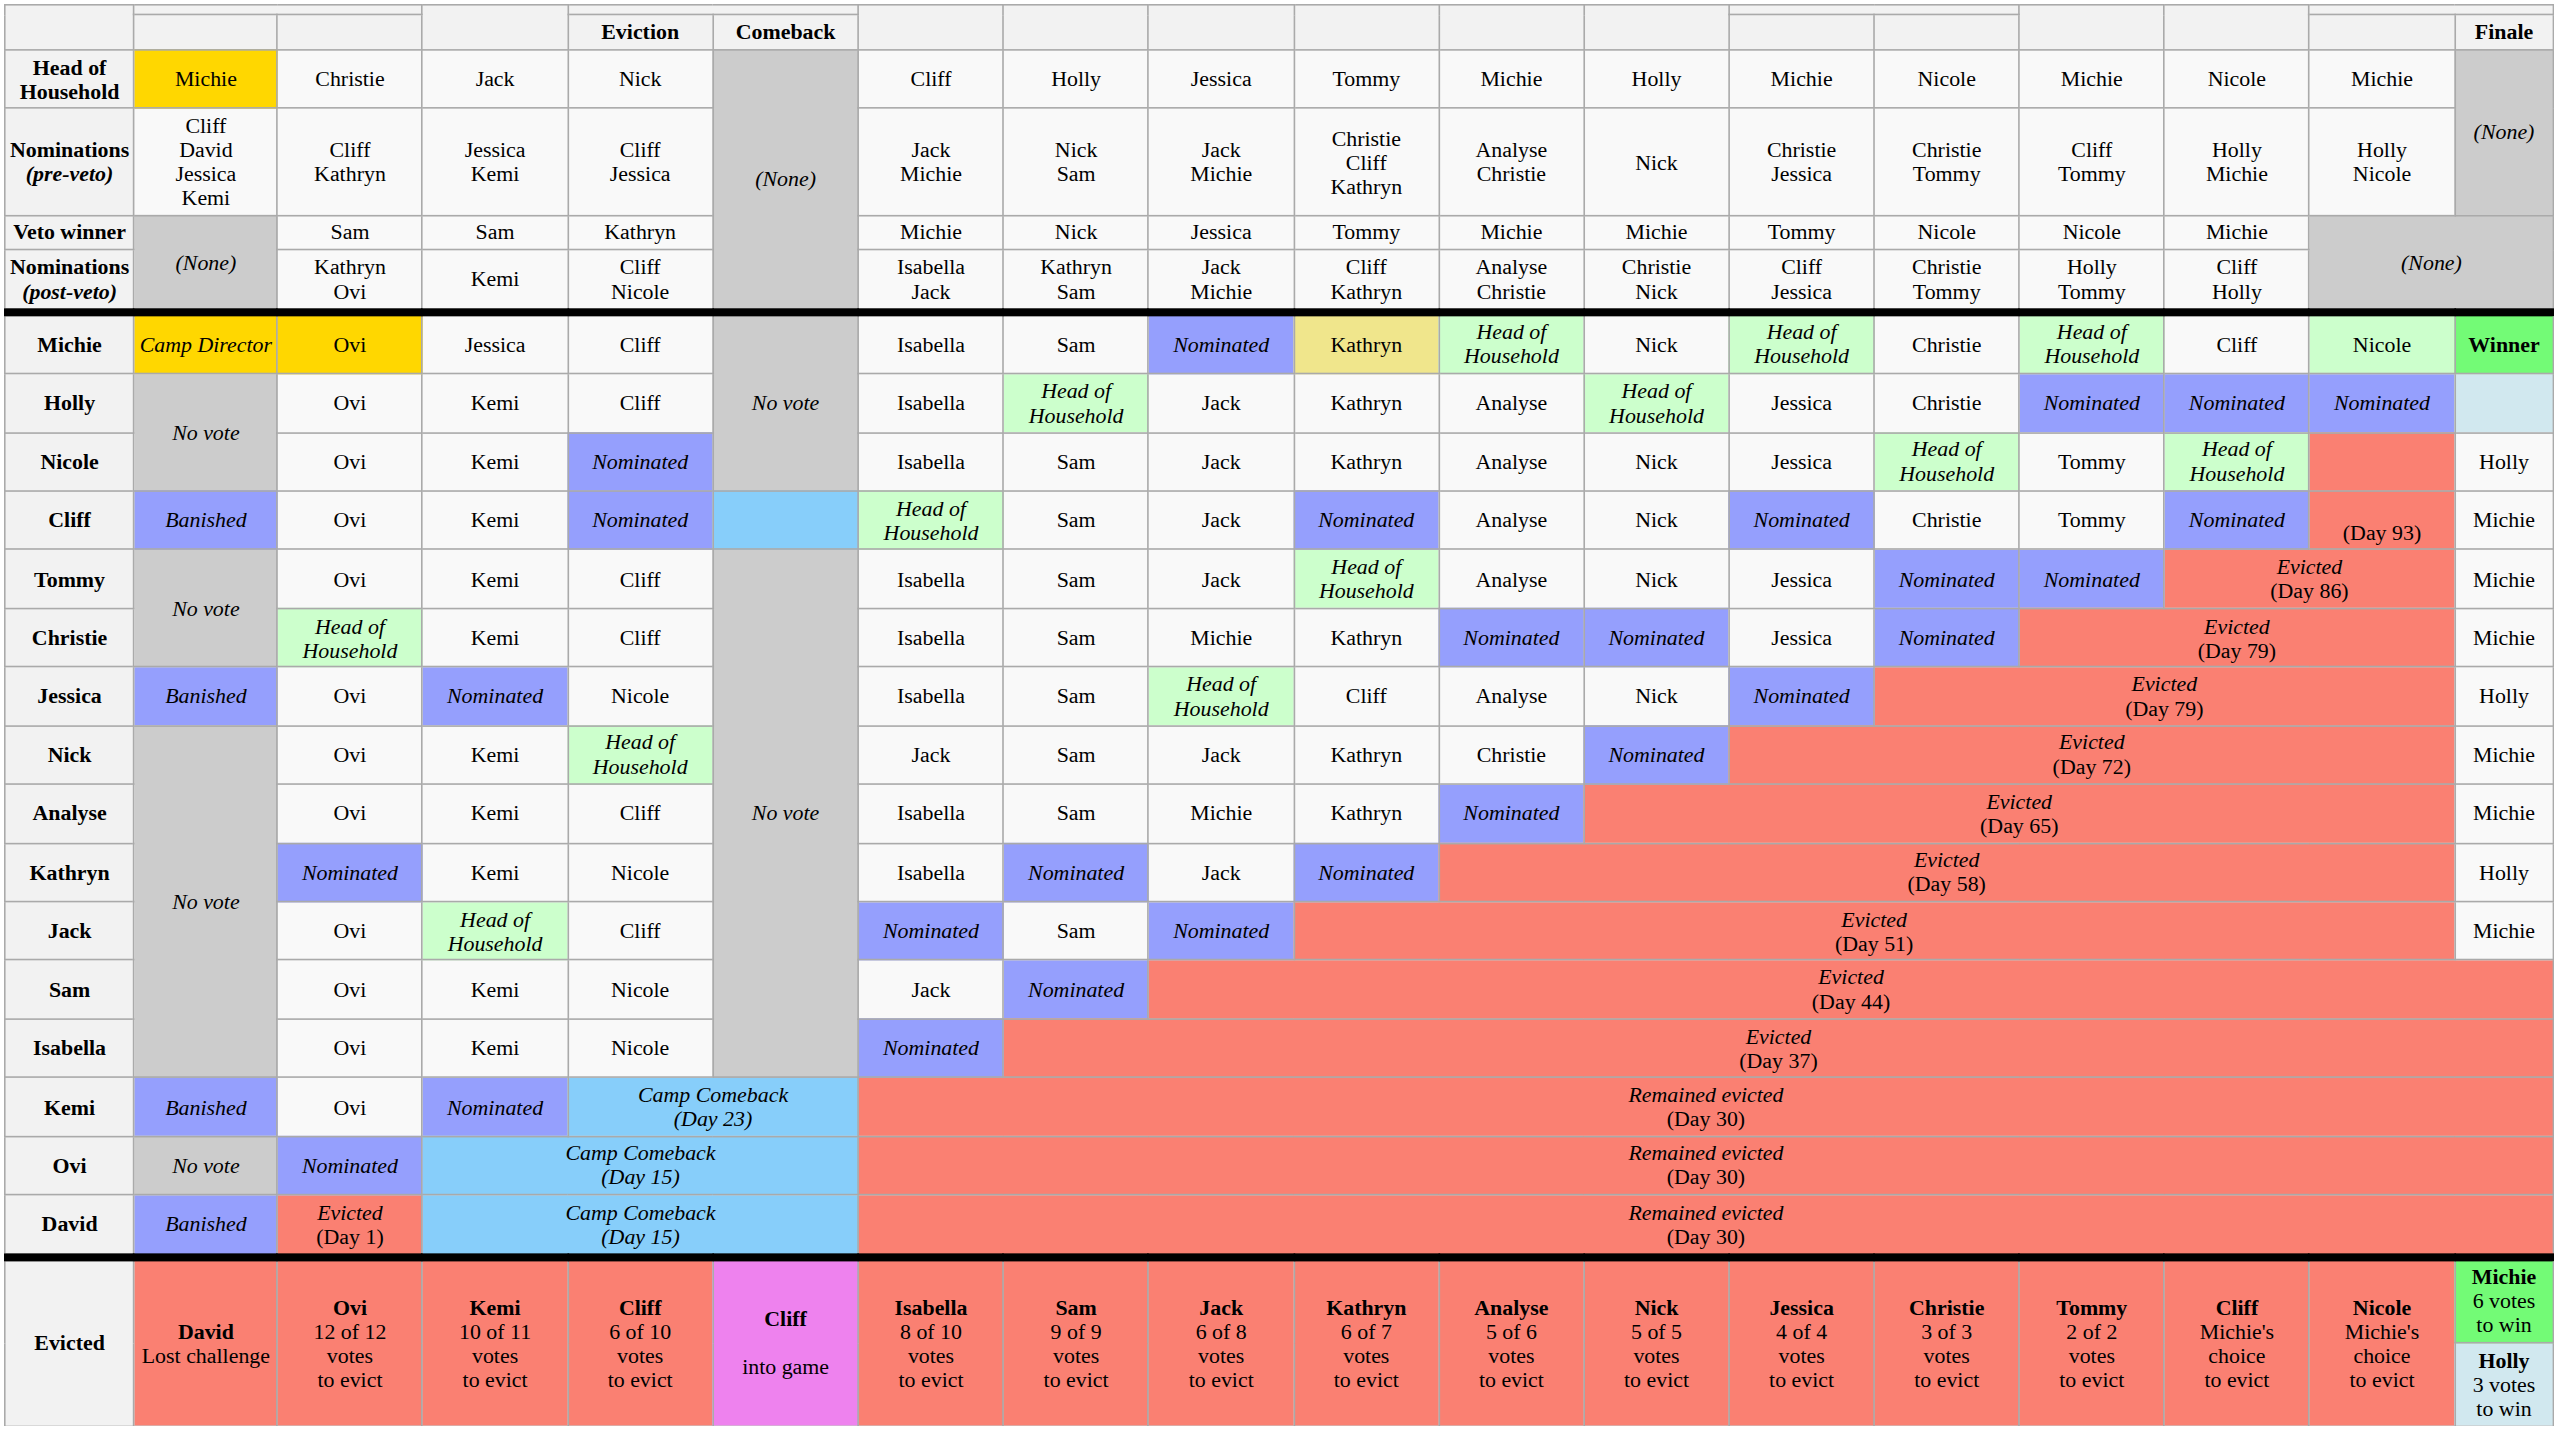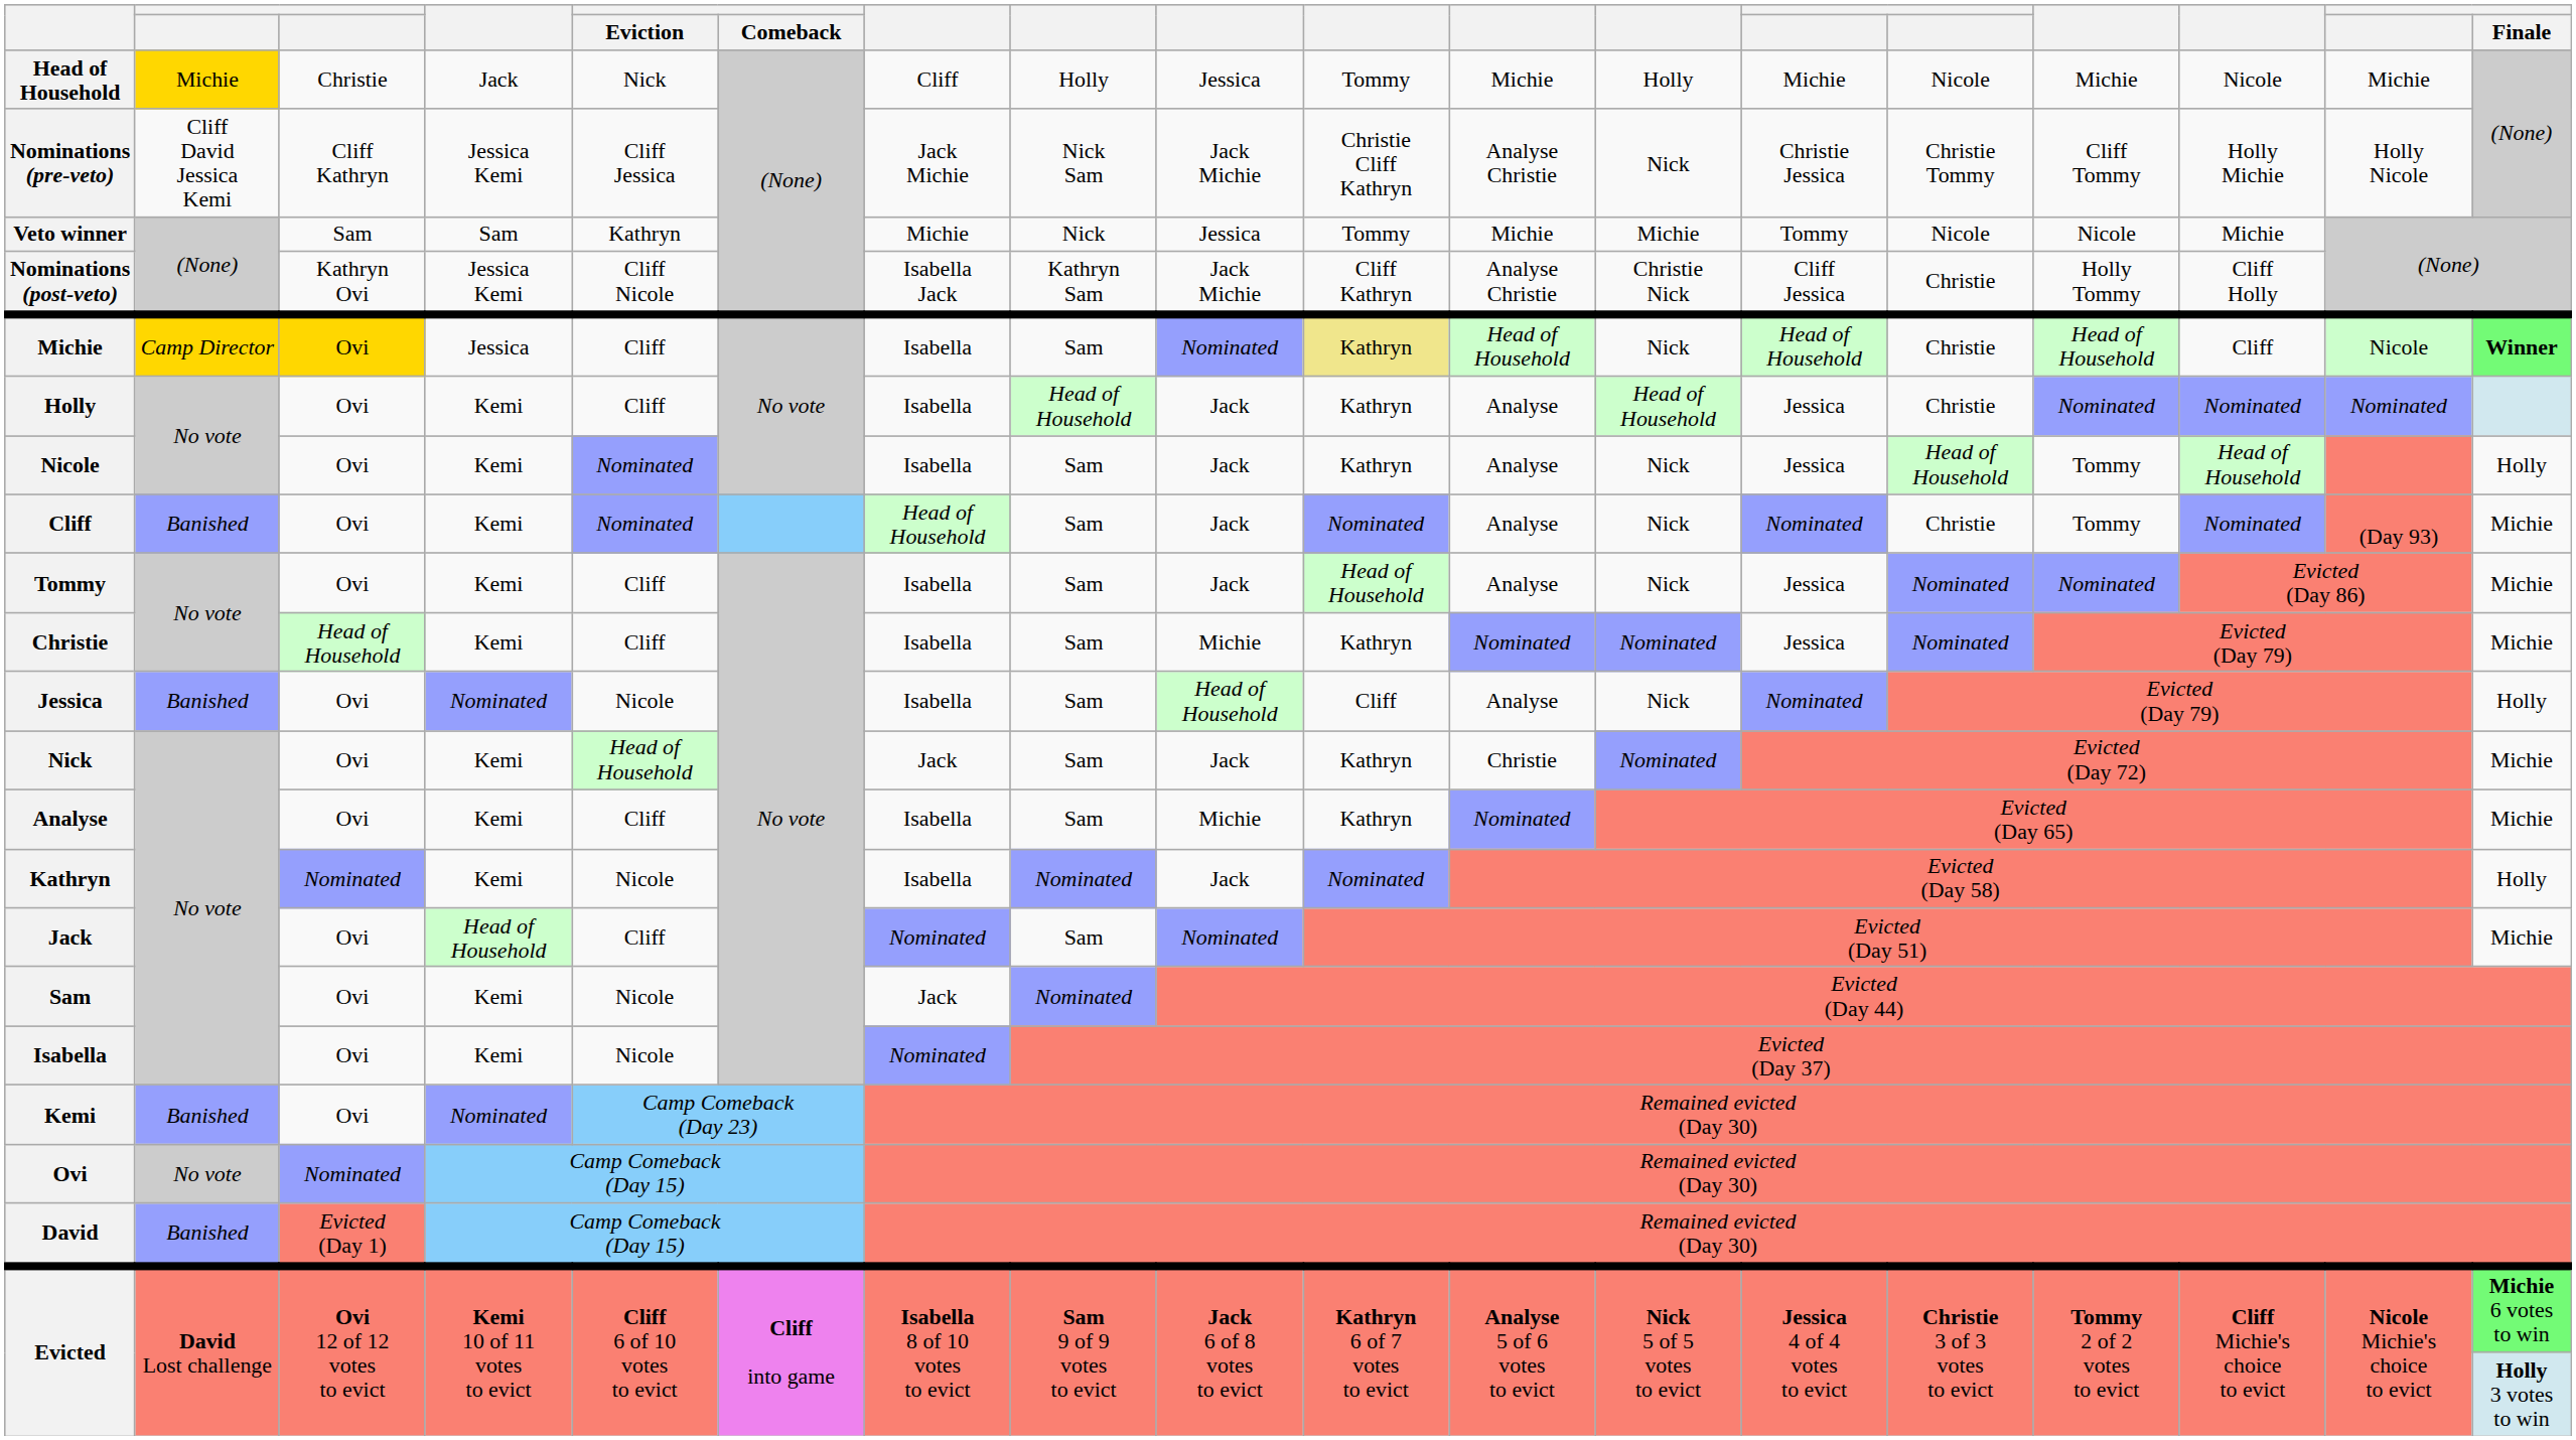Nominations (post-veto) | column 4: Kemi -> Jessica Kemi
Nominations (post-veto) | column 14: Christie Tommy -> Christie
